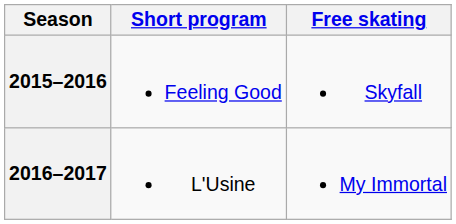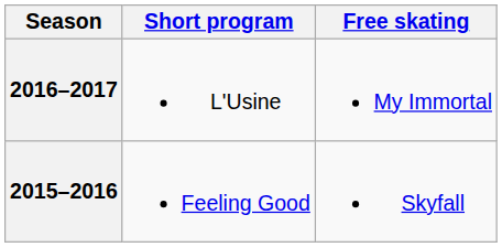rows swapped: 2016–2017 <-> 2015–2016
